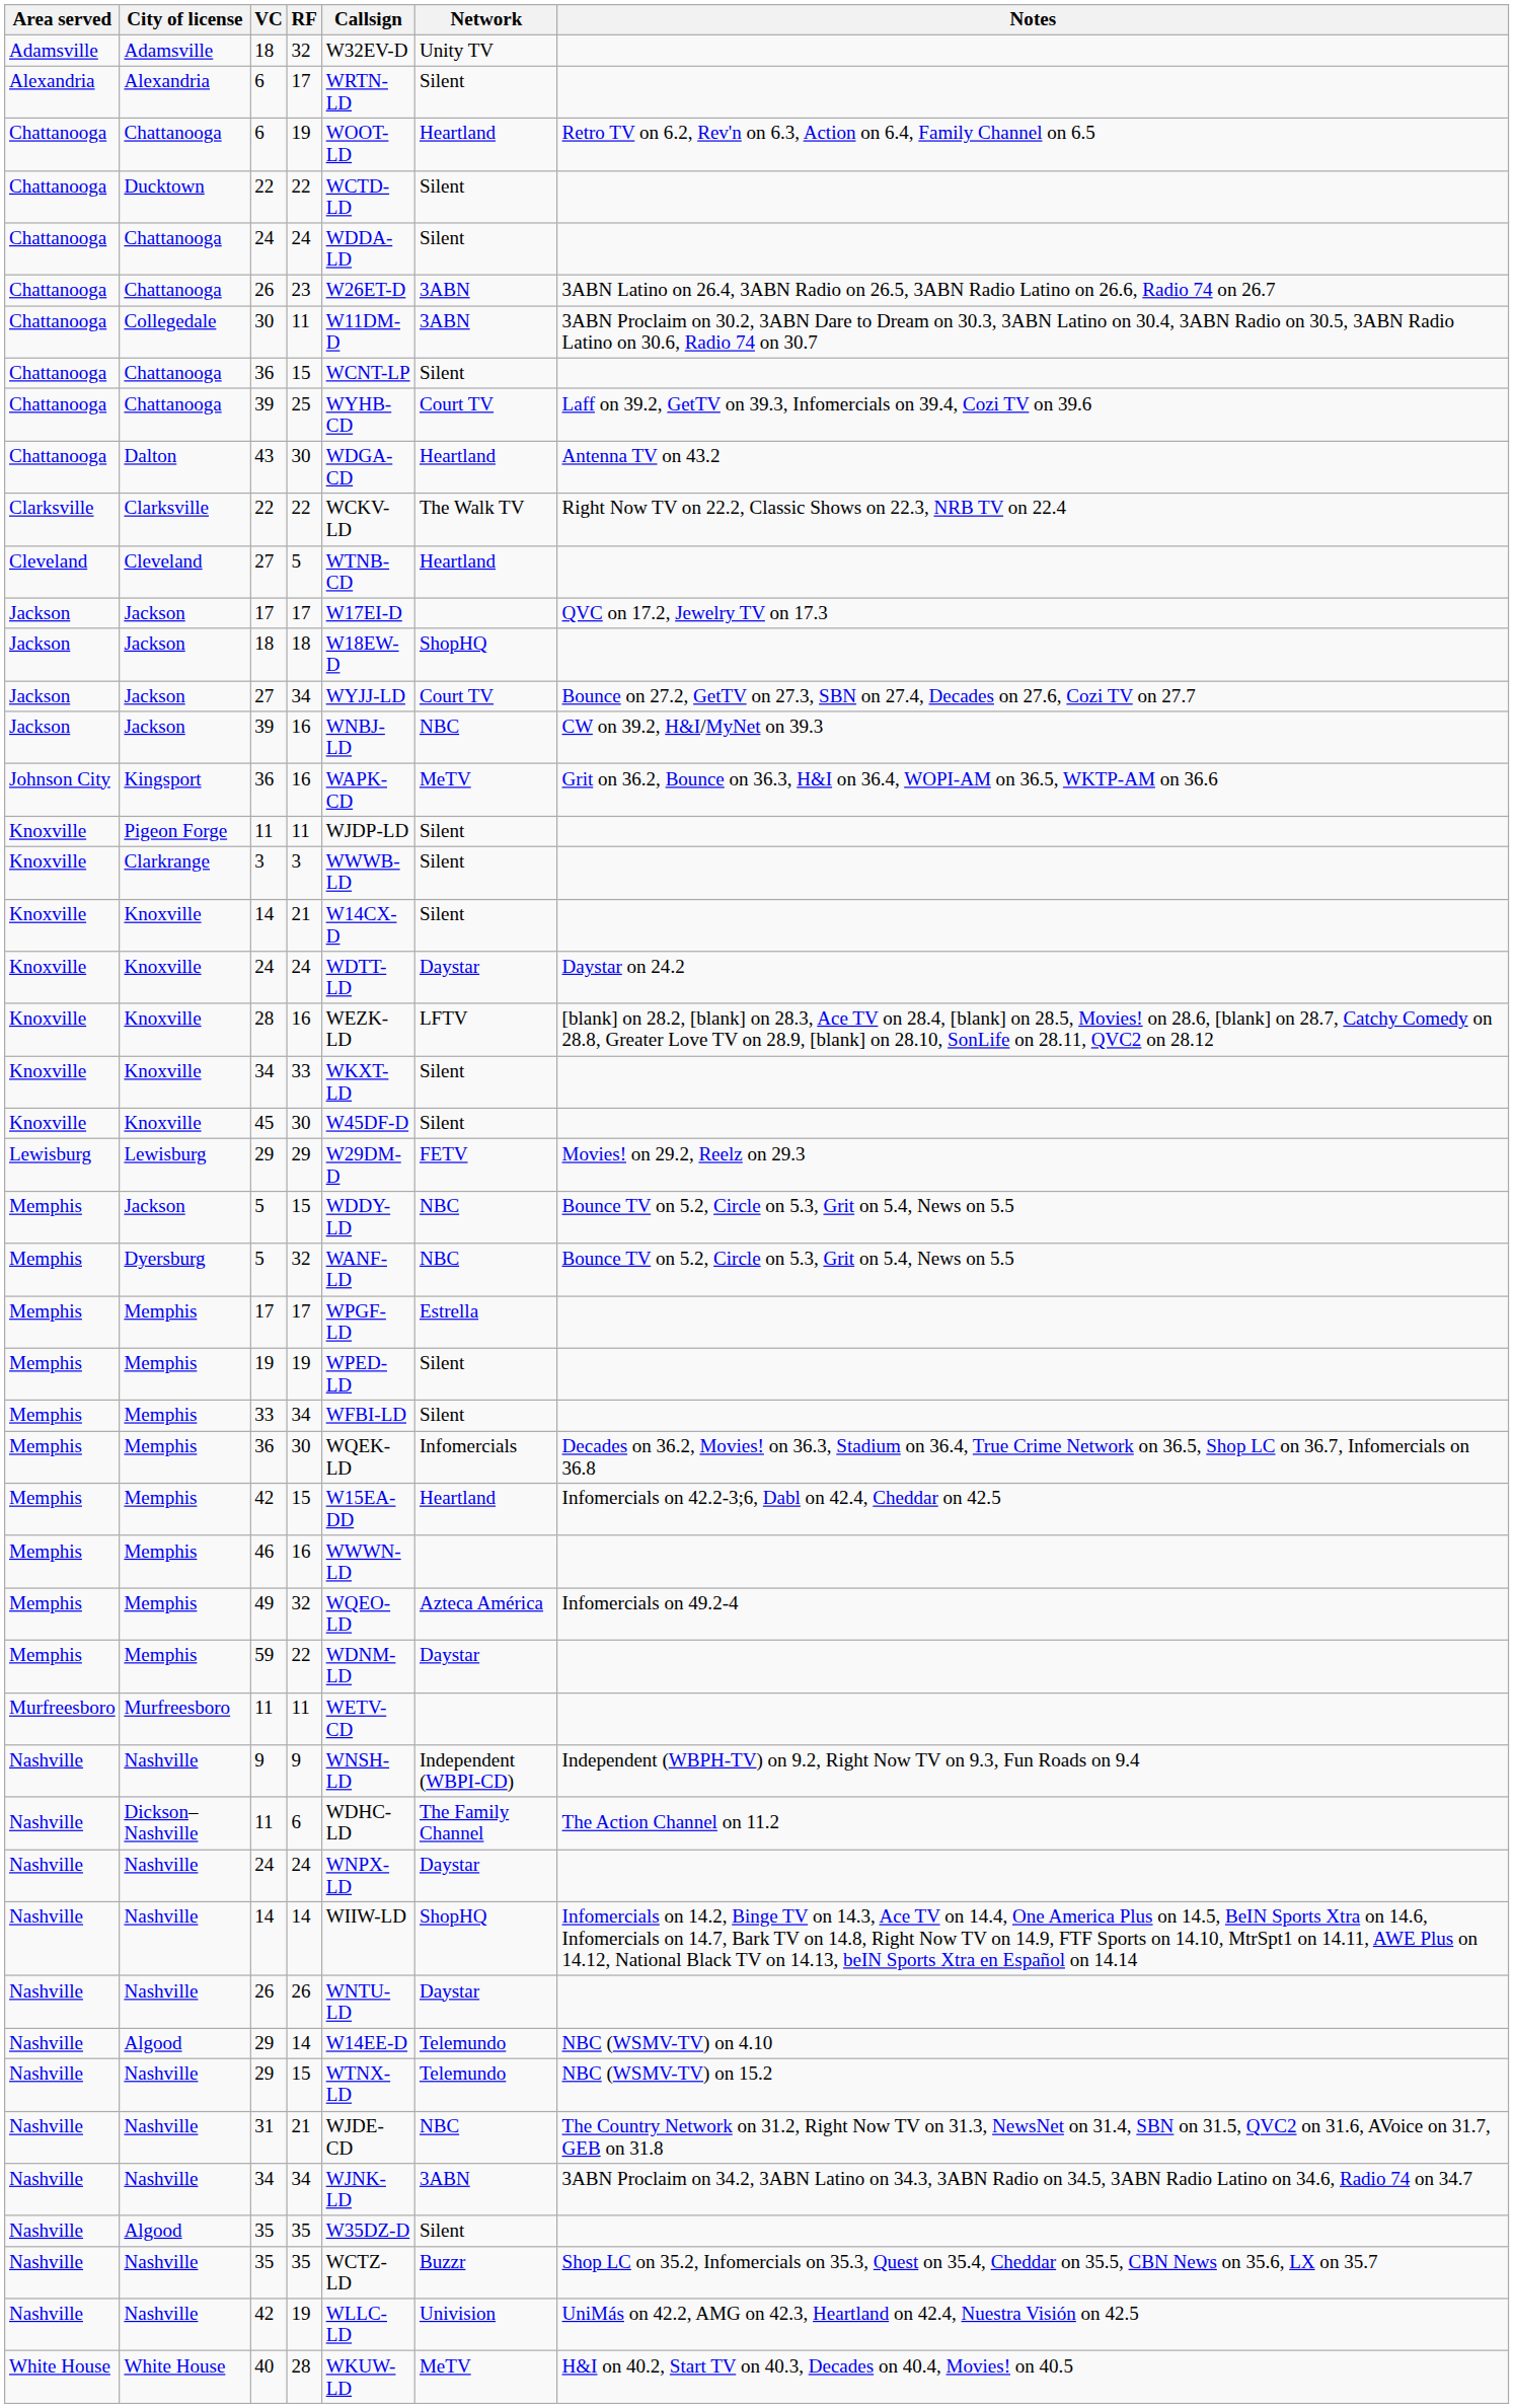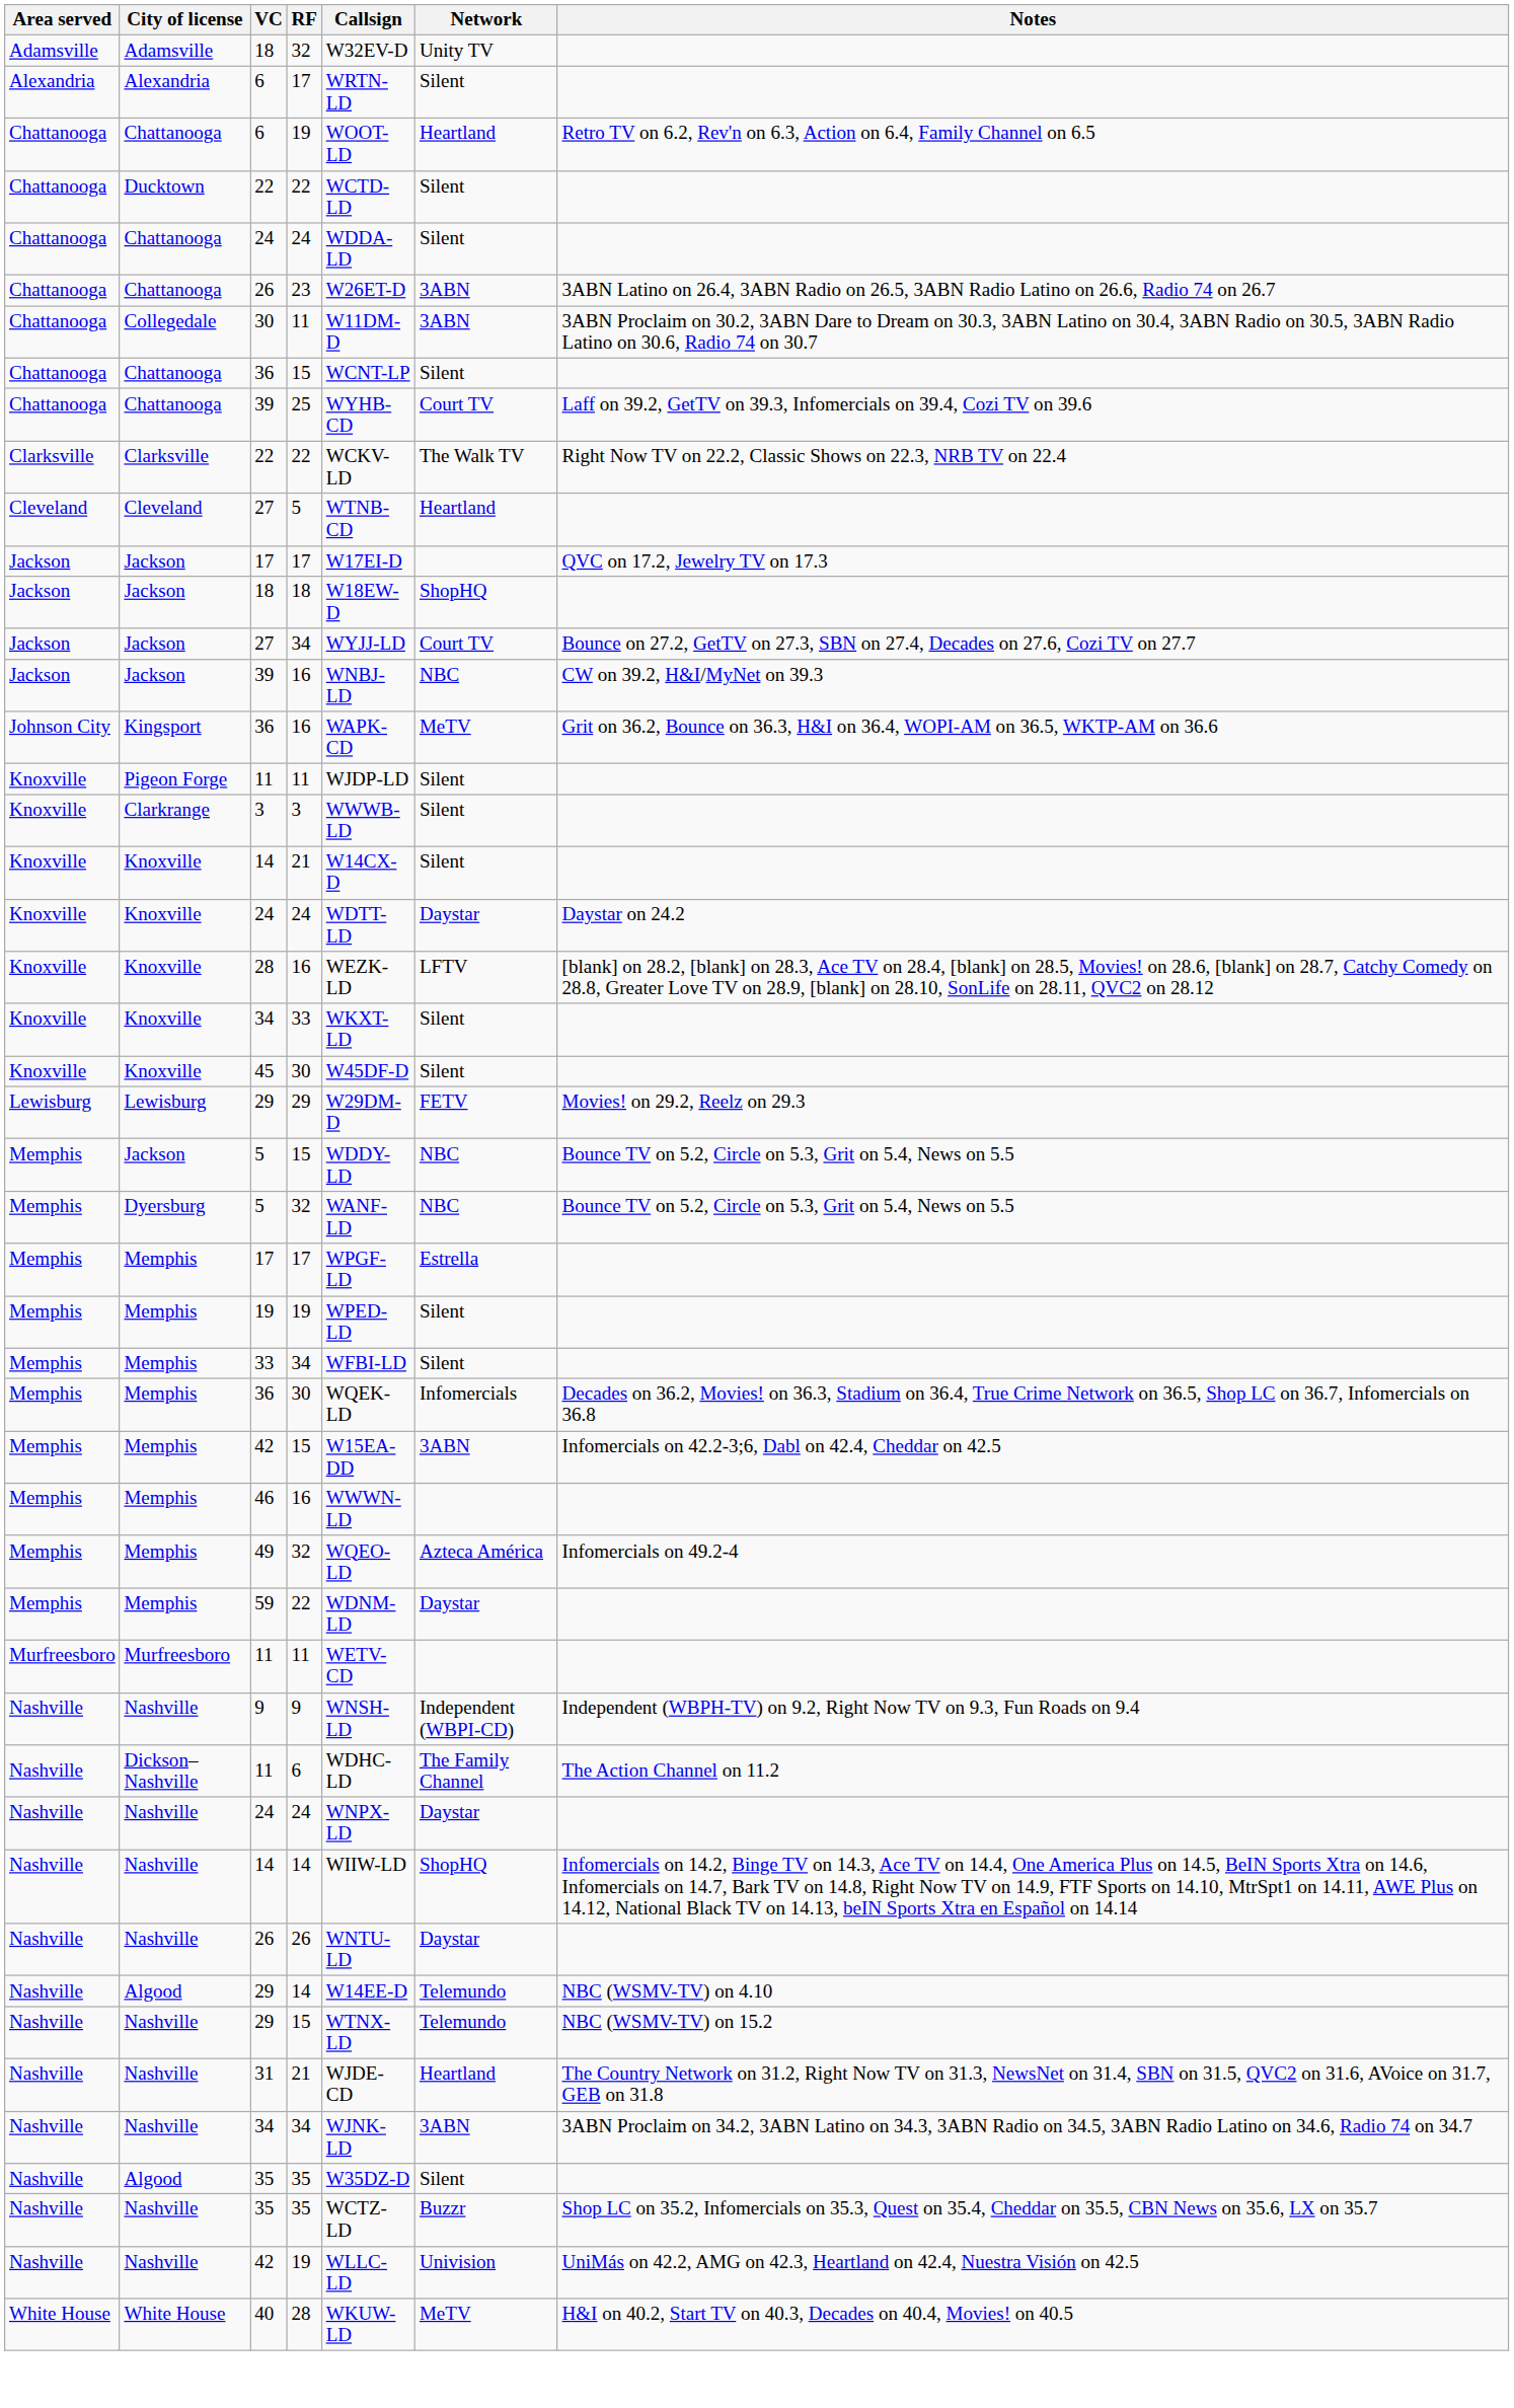- row: Chattanooga | Dalton | 43 | 30 | WDGA-CD | Heartland | Antenna TV on 43.2
Memphis / 42 | Network: Heartland -> 3ABN
31 | Network: NBC -> Heartland
